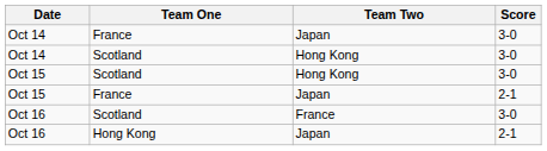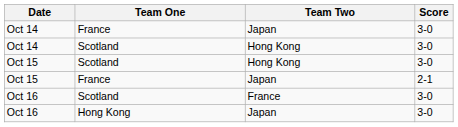Oct 16 / Hong Kong | Score: 2-1 -> 3-0
